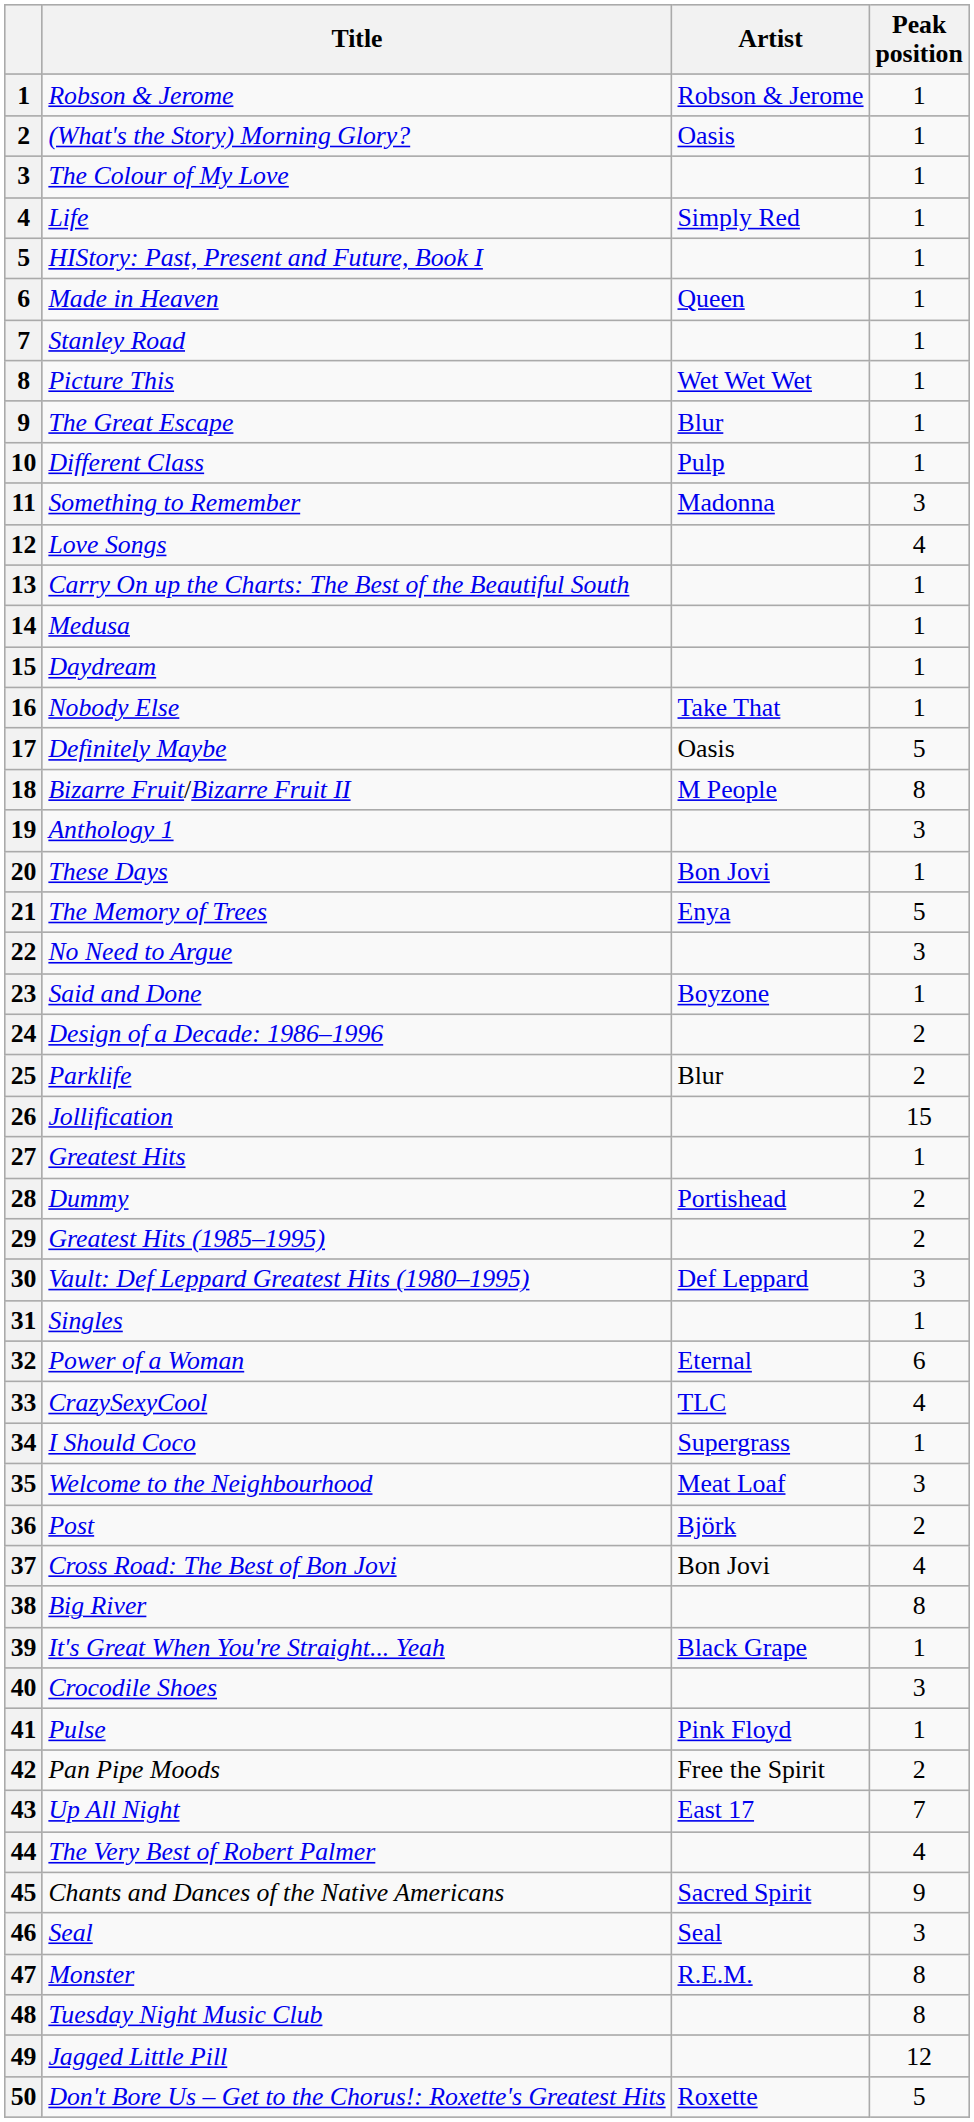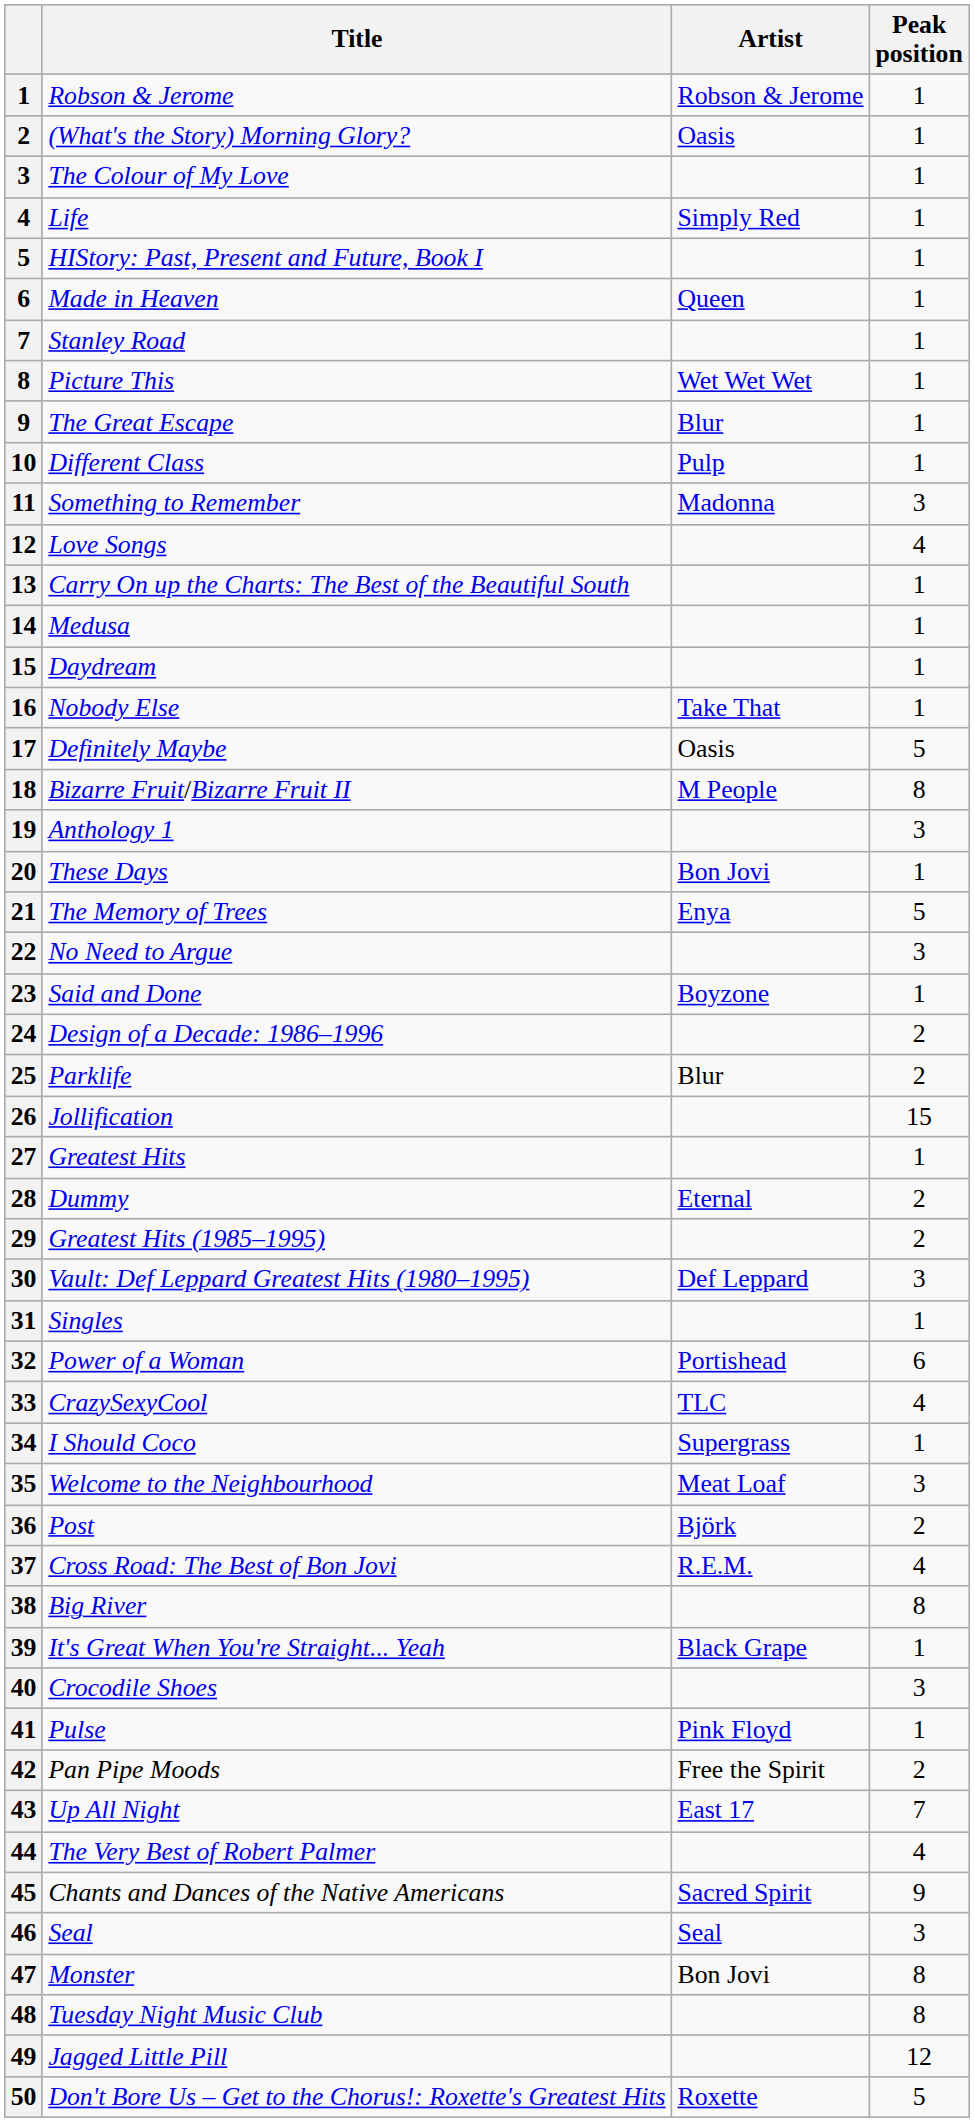Dummy | Artist: Portishead -> Eternal
Power of a Woman | Artist: Eternal -> Portishead
Cross Road: The Best of Bon Jovi | Artist: Bon Jovi -> R.E.M.
Monster | Artist: R.E.M. -> Bon Jovi
